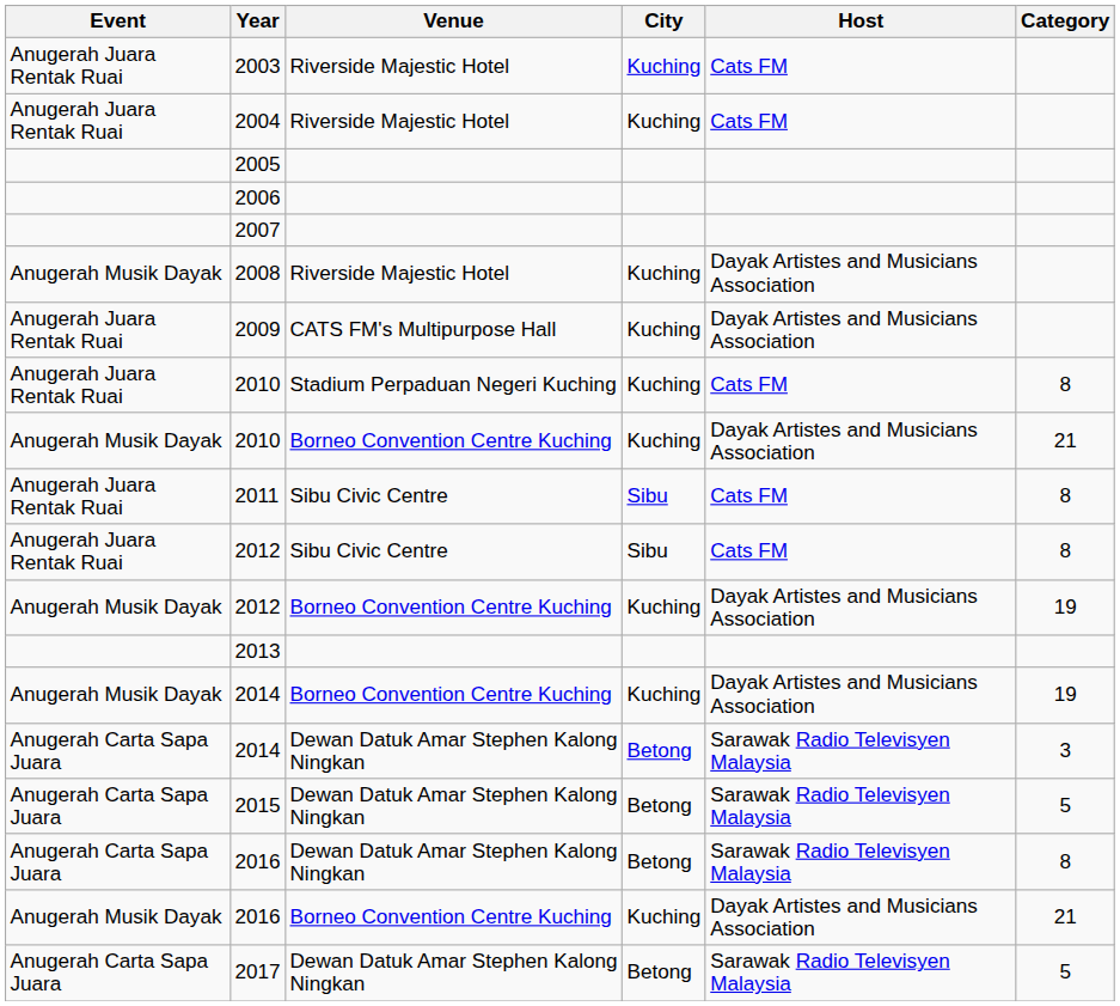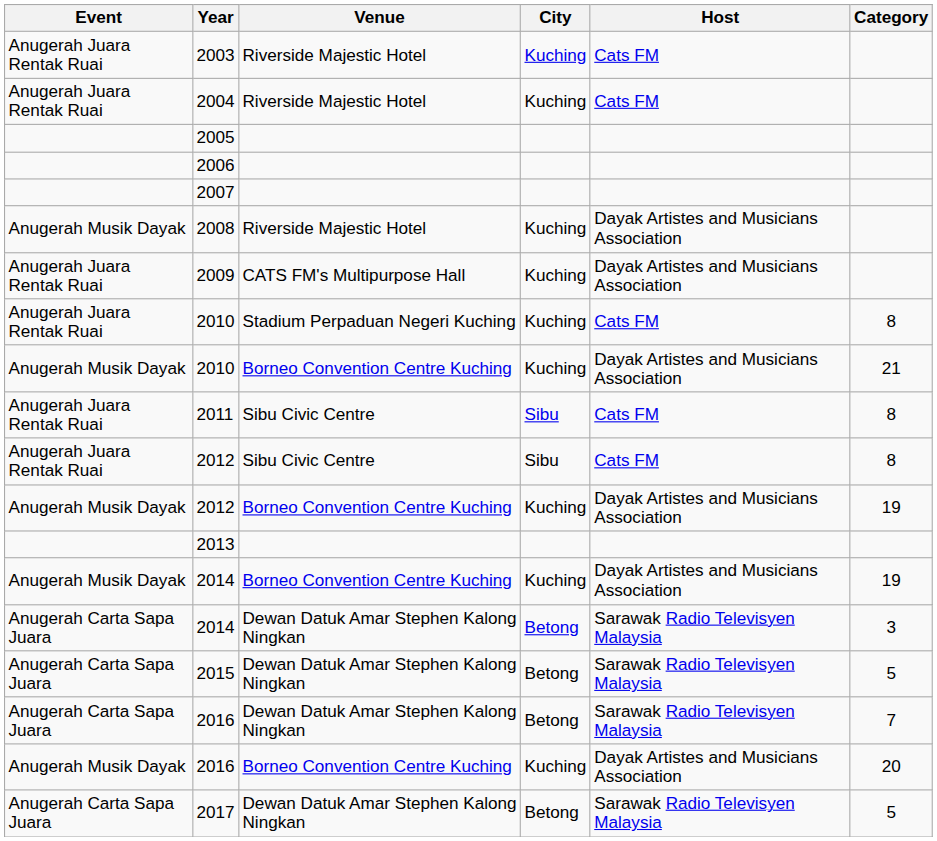2016 / Dewan Datuk Amar Stephen Kalong Ningkan | Category: 8 -> 7
2016 / Borneo Convention Centre Kuching | Category: 21 -> 20
